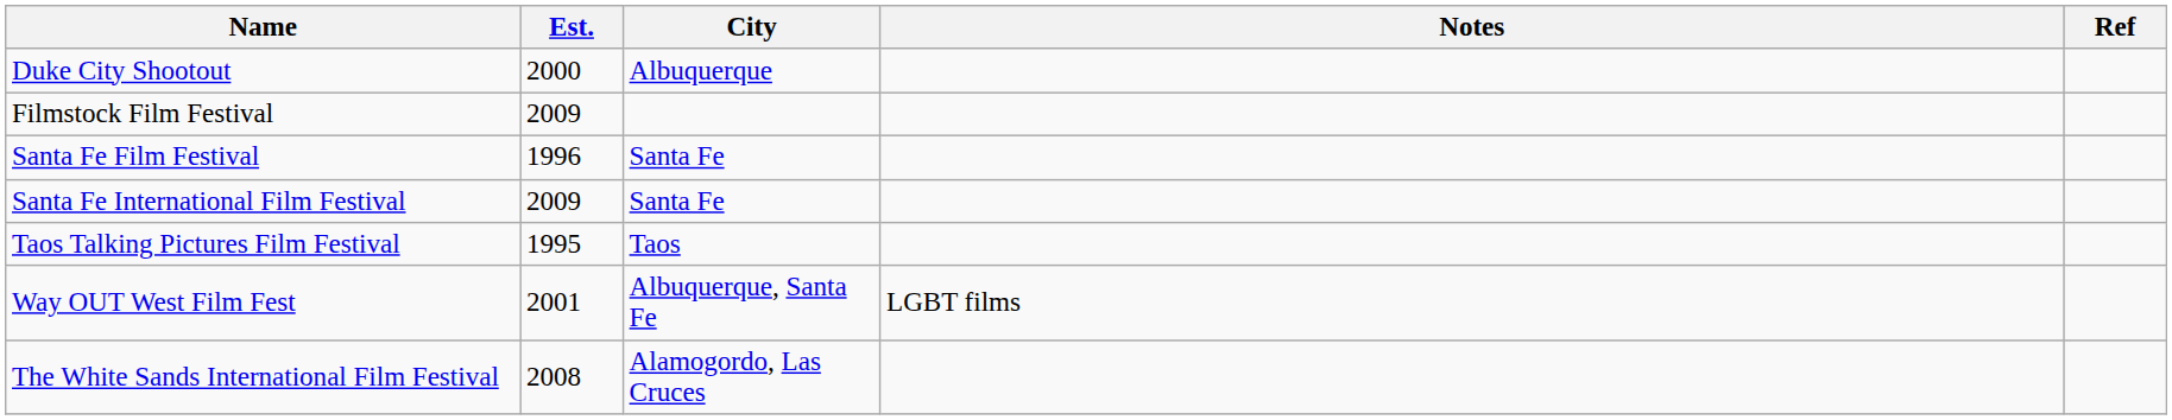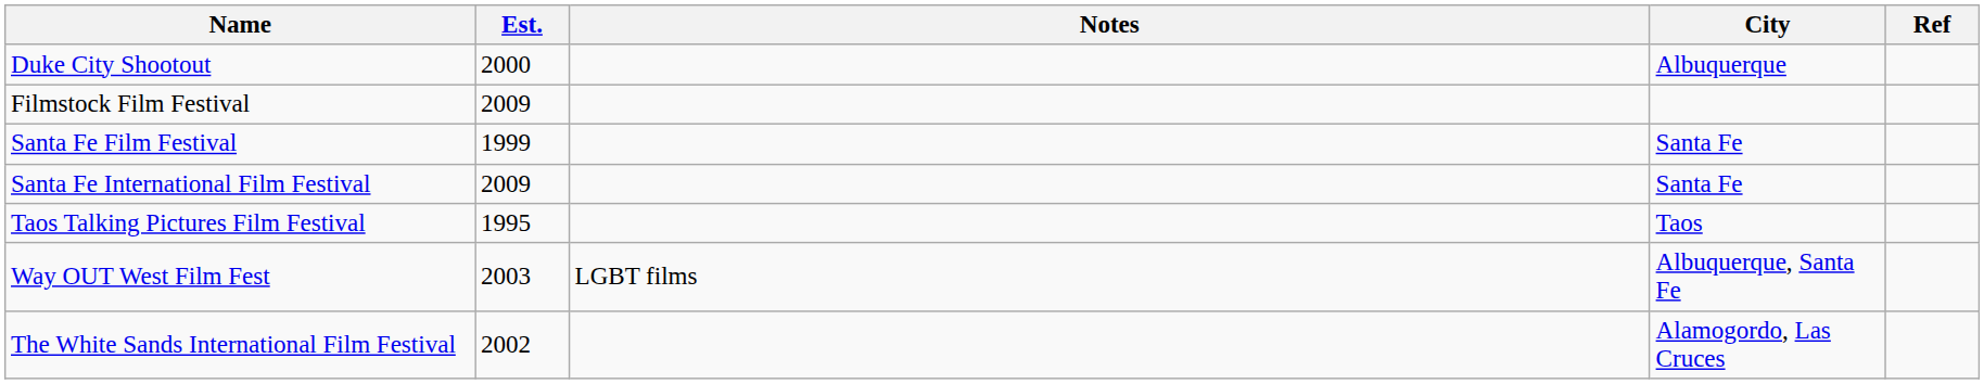columns swapped: City <-> Notes
Santa Fe Film Festival | Est.: 1996 -> 1999
Way OUT West Film Fest | Est.: 2001 -> 2003
The White Sands International Film Festival | Est.: 2008 -> 2002
